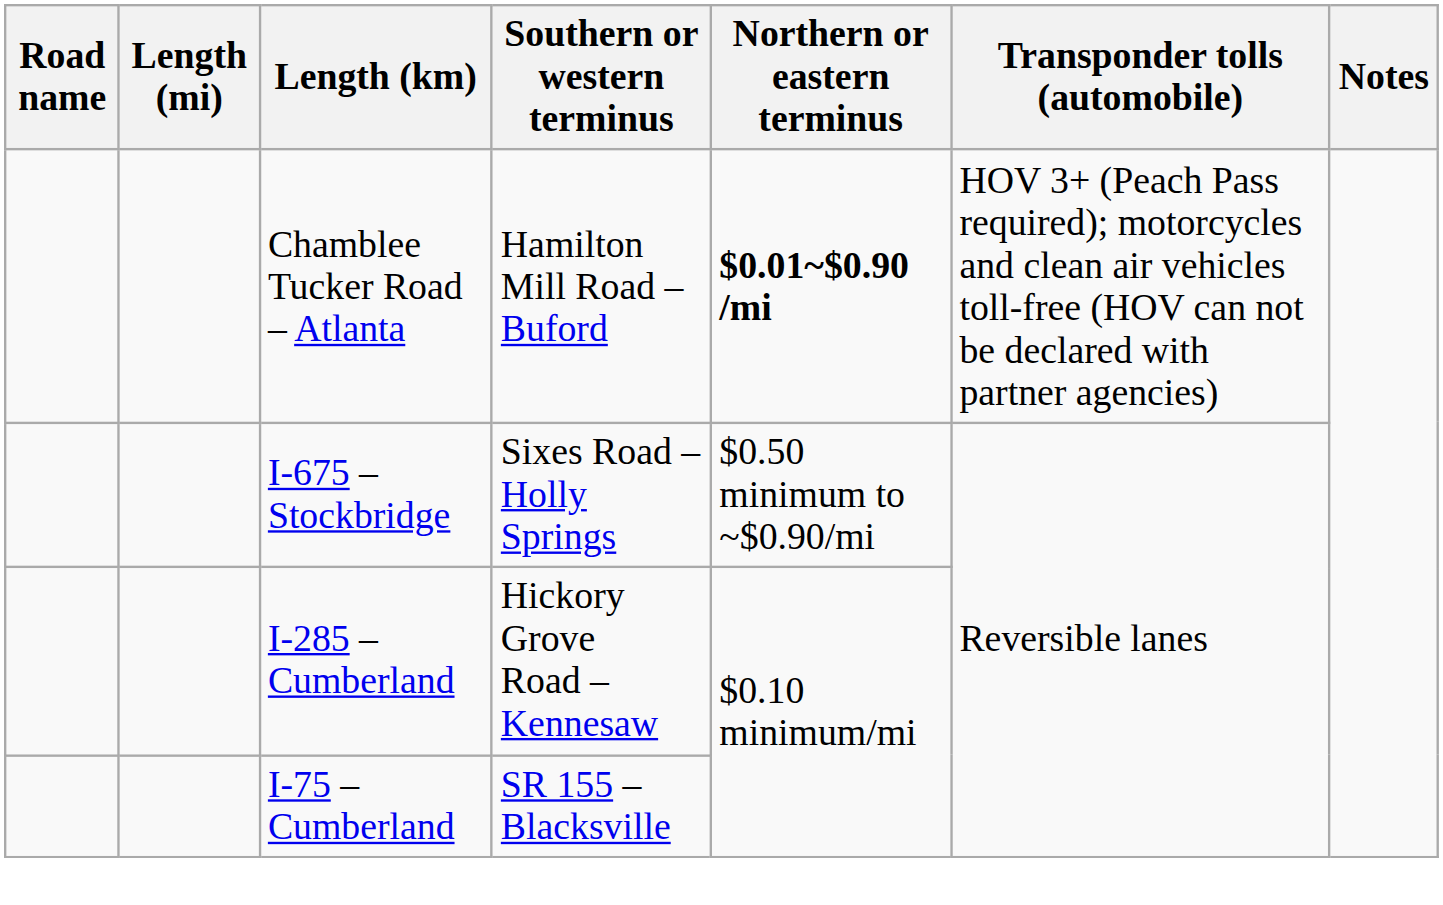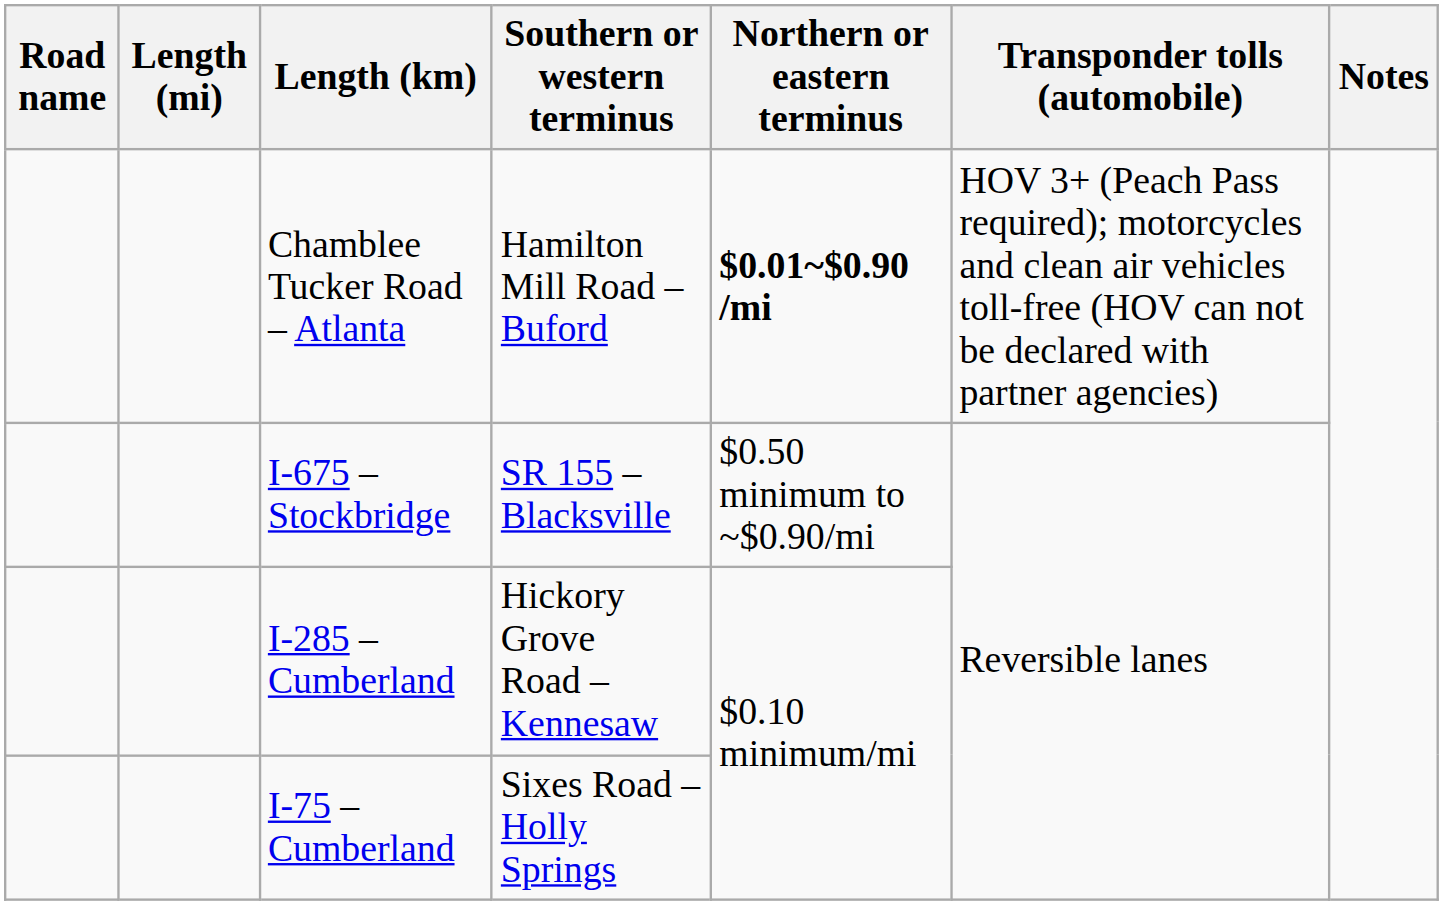I-675 – Stockbridge | Southern or western terminus: Sixes Road – Holly Springs -> SR 155 – Blacksville
I-75 – Cumberland | Southern or western terminus: SR 155 – Blacksville -> Sixes Road – Holly Springs
